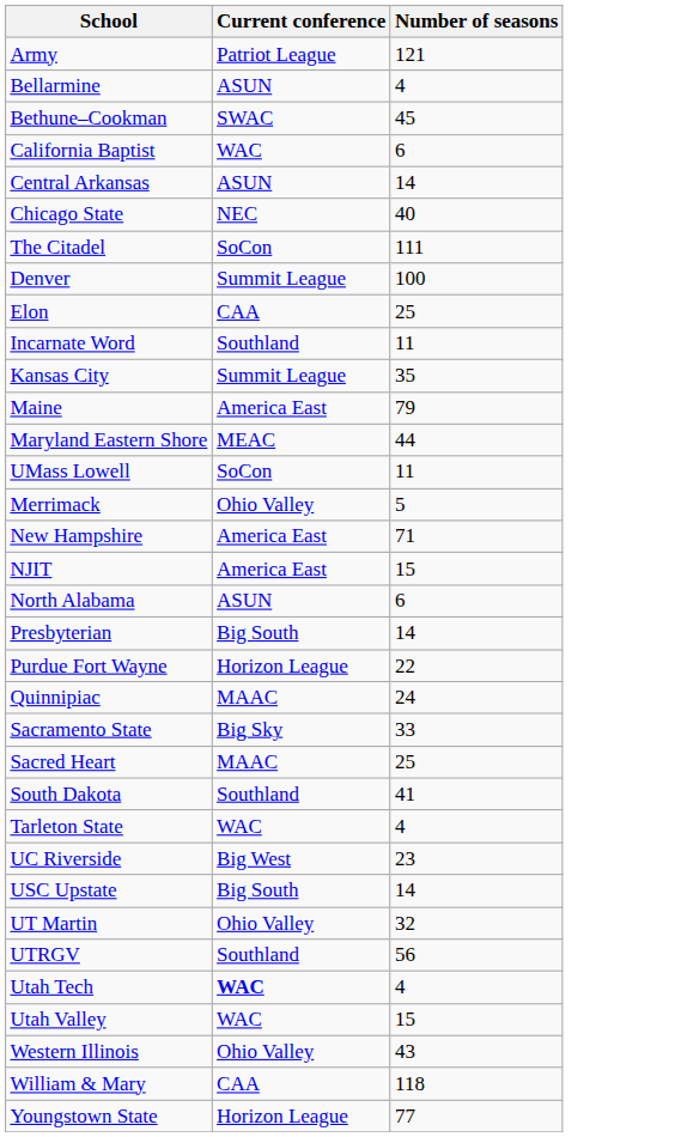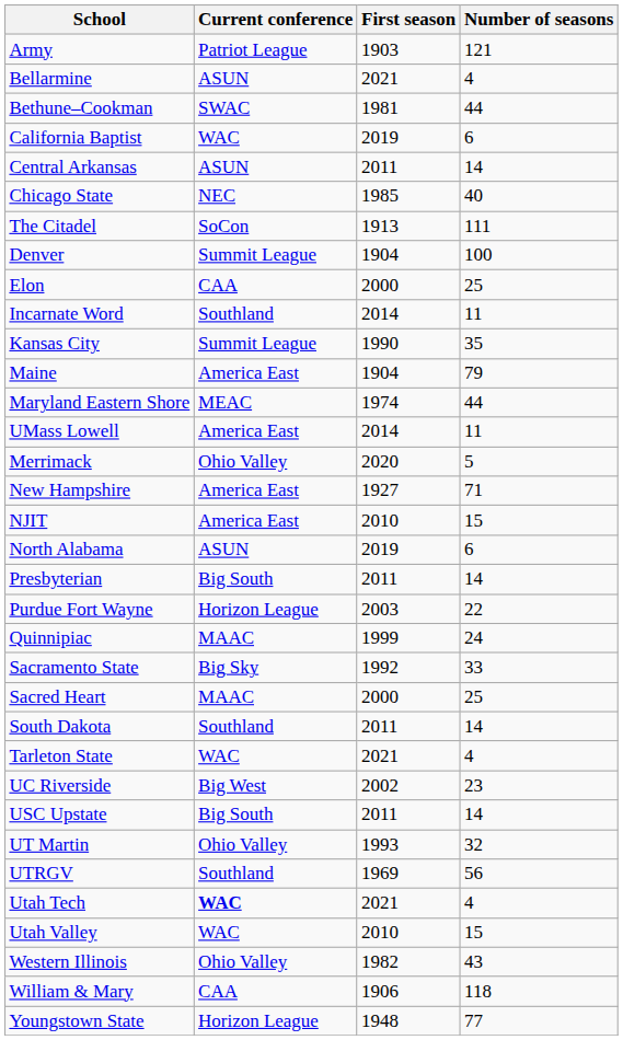+ column: First season | 1903 | 2021 | 1981 | 2019 | 2011 | 1985 | 1913 | 1904 | 2000 | 2014 | 1990 | 1904 | 1974 | 2014 | 2020 | 1927 | 2010 | 2019 | 2011 | 2003 | 1999 | 1992 | 2000 | 2011 | 2021 | 2002 | 2011 | 1993 | 1969 | 2021 | 2010 | 1982 | 1906 | 1948
Bethune–Cookman | Number of seasons: 45 -> 44
UMass Lowell | Current conference: SoCon -> America East
South Dakota | Number of seasons: 41 -> 14
